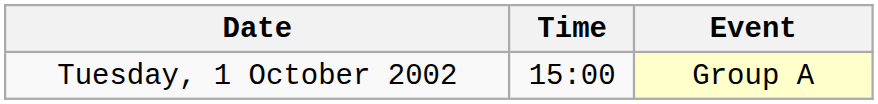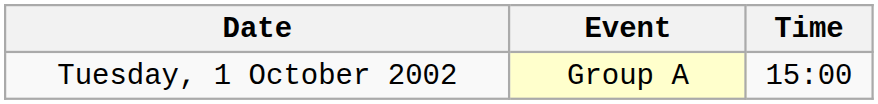columns swapped: Time <-> Event
